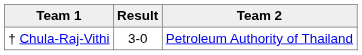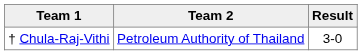columns swapped: Result <-> Team 2
